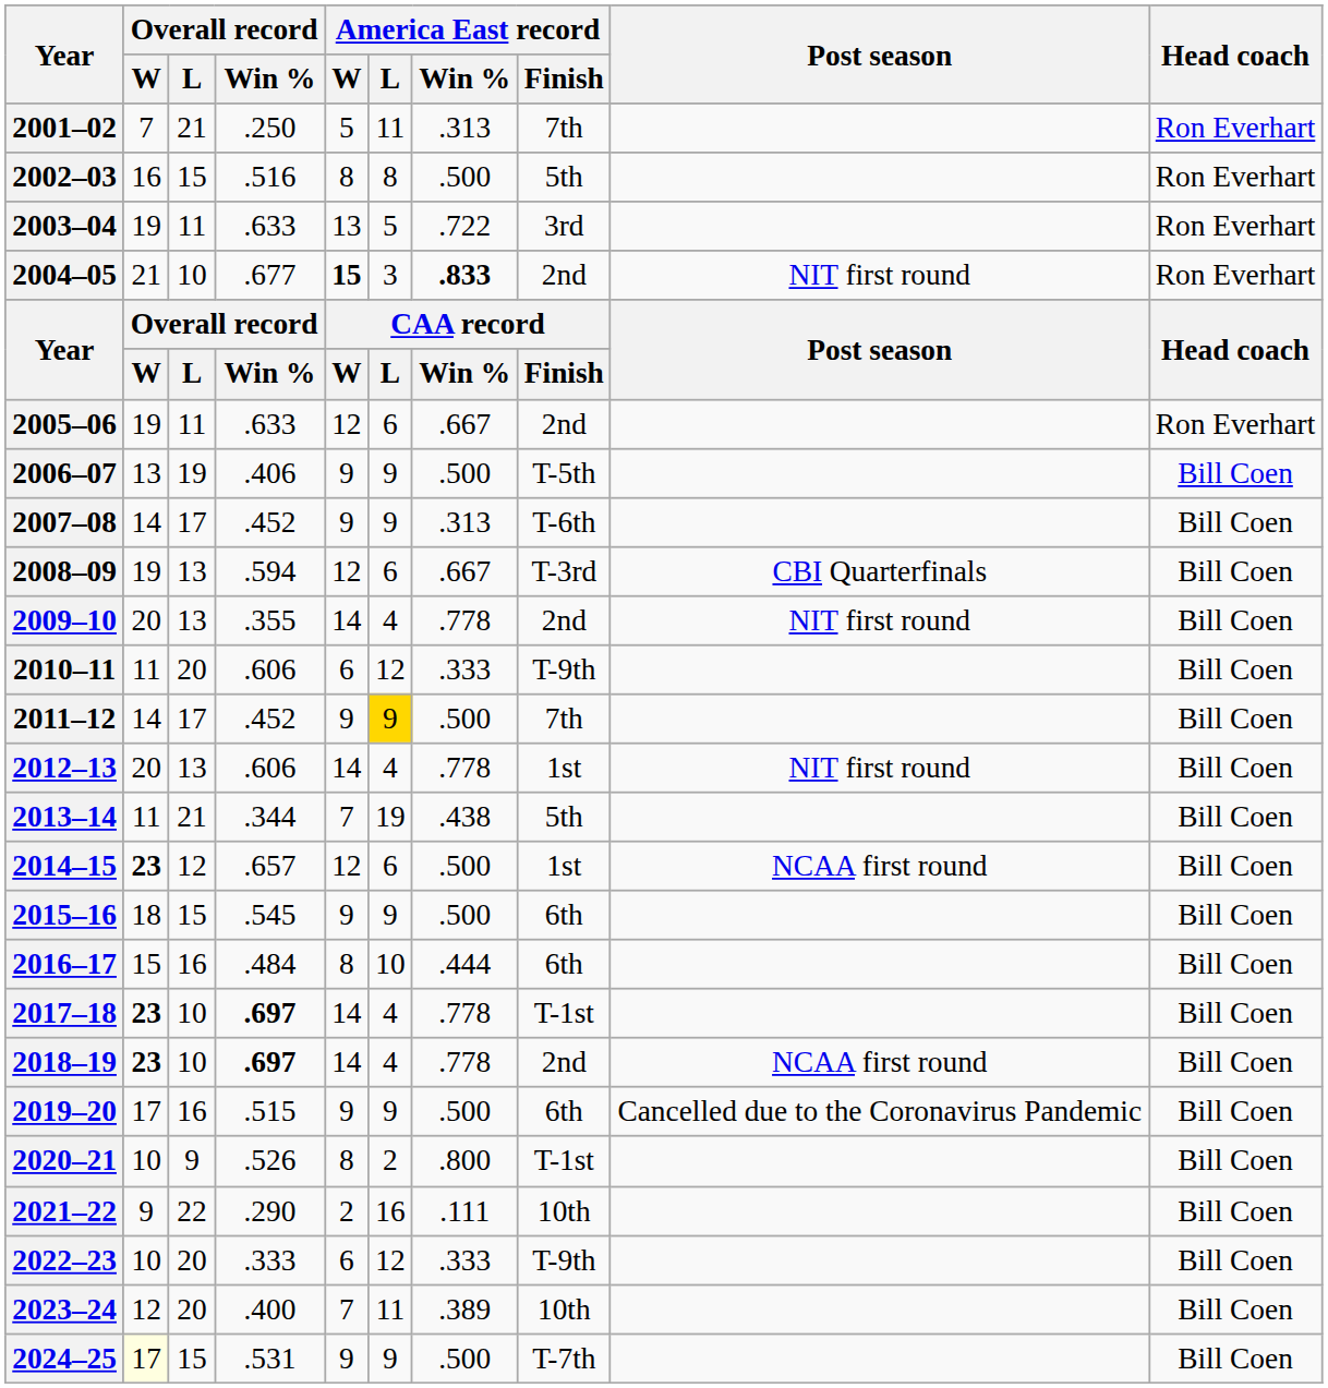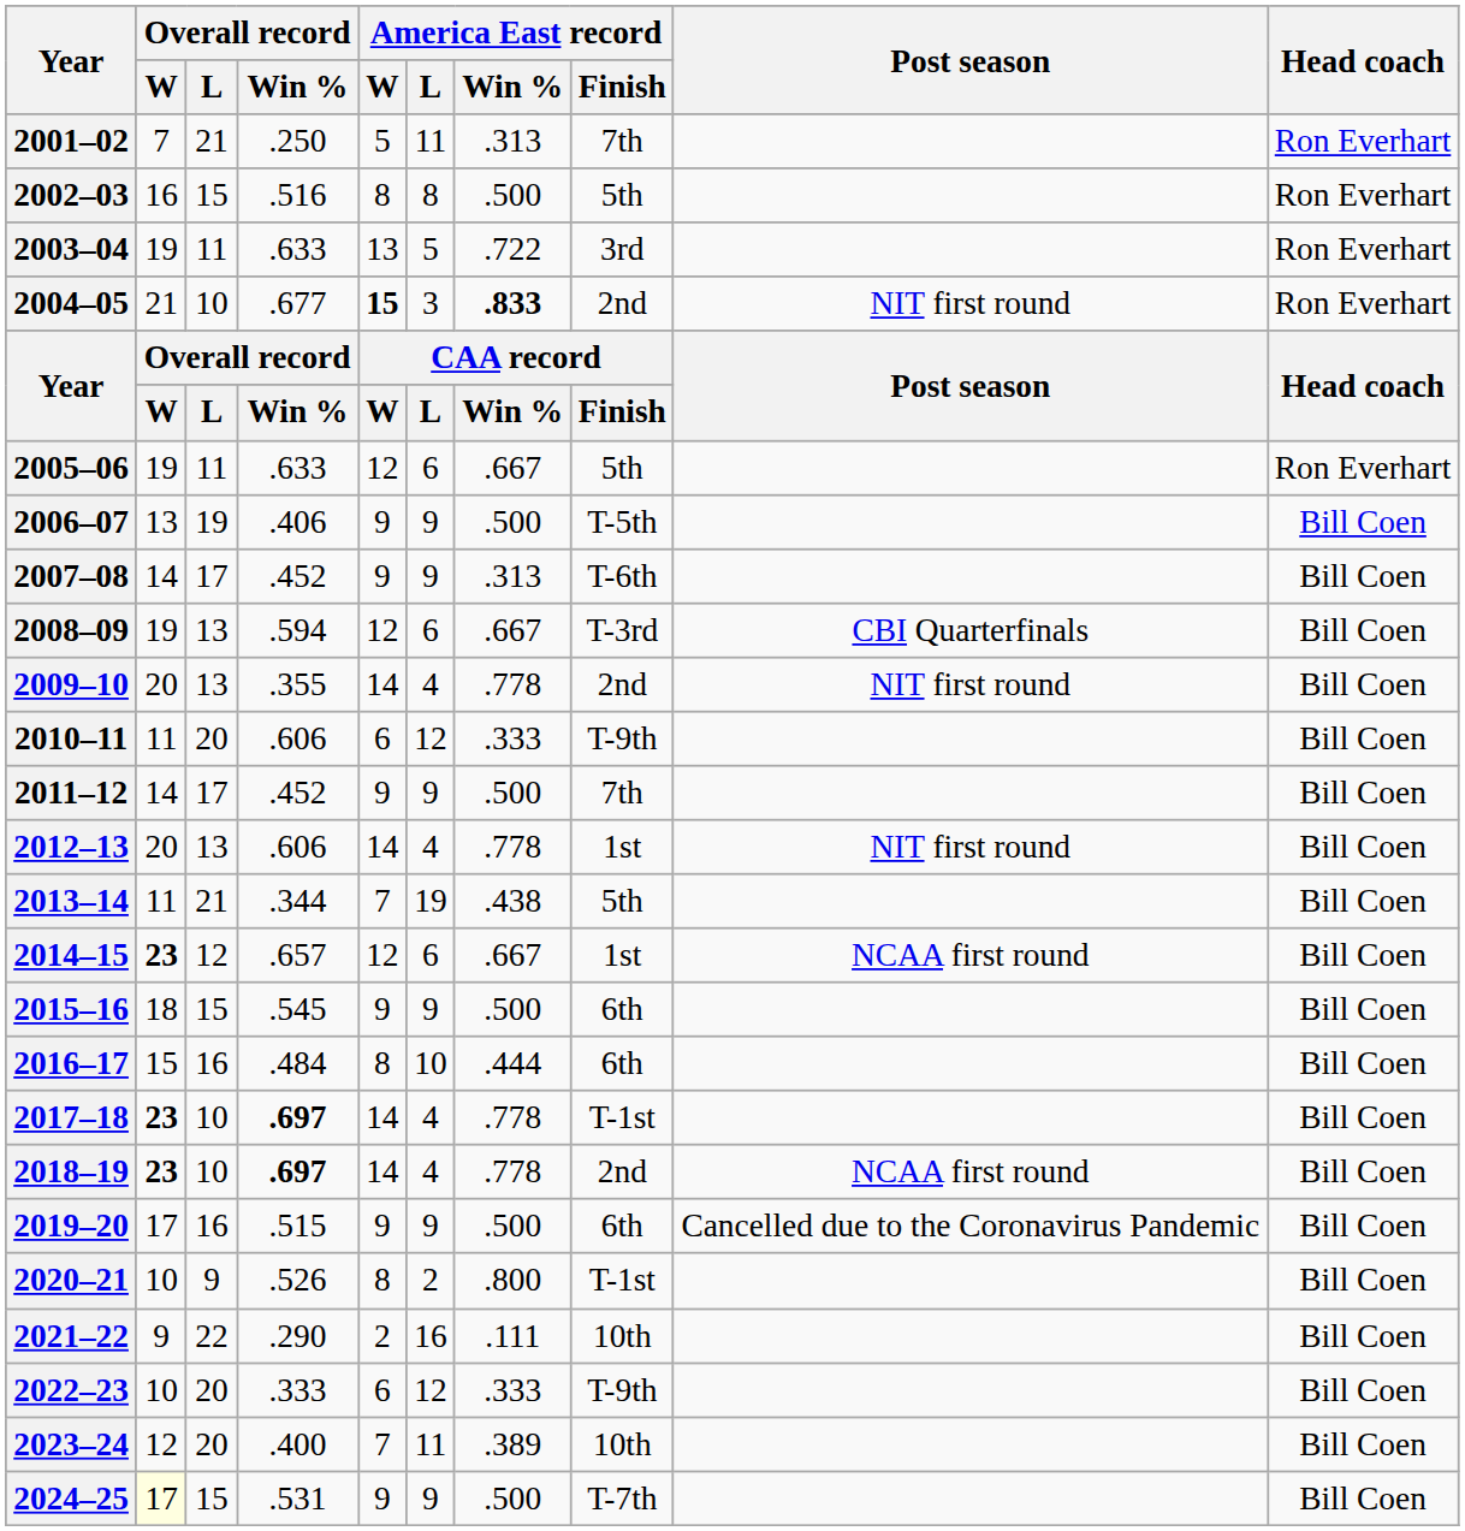2005–06 | America East record / Finish: 2nd -> 5th
2011–12 | America East record / L: gold background -> no background
2014–15 | America East record / Win %: .500 -> .667
